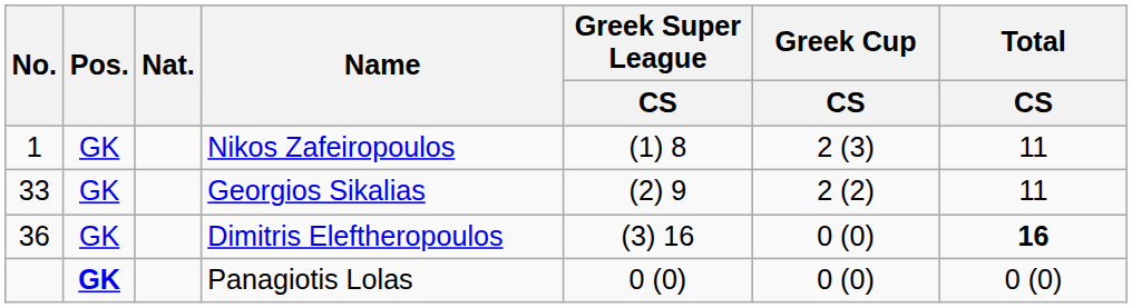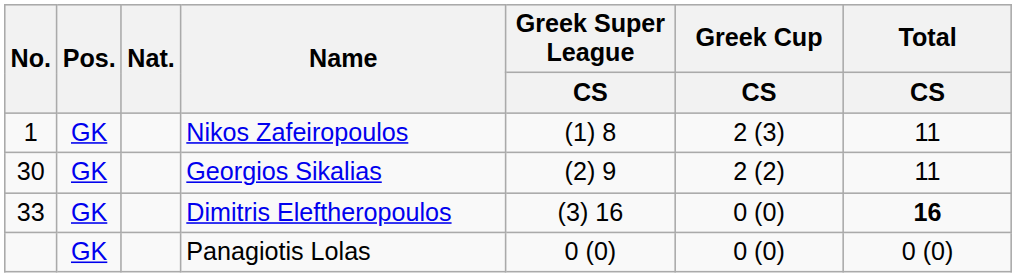Georgios Sikalias | No.: 33 -> 30
Dimitris Eleftheropoulos | No.: 36 -> 33
Panagiotis Lolas | Pos.: bold -> normal
